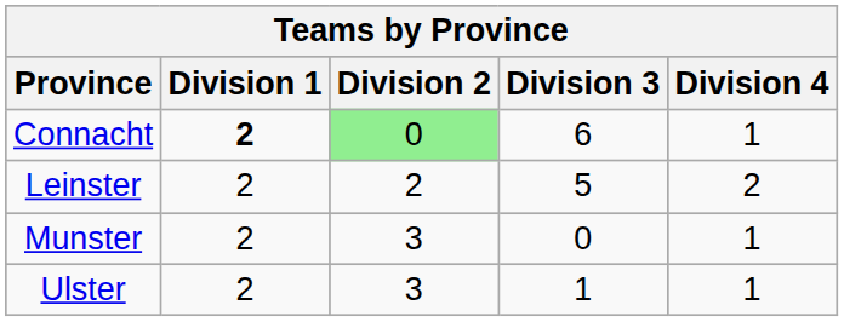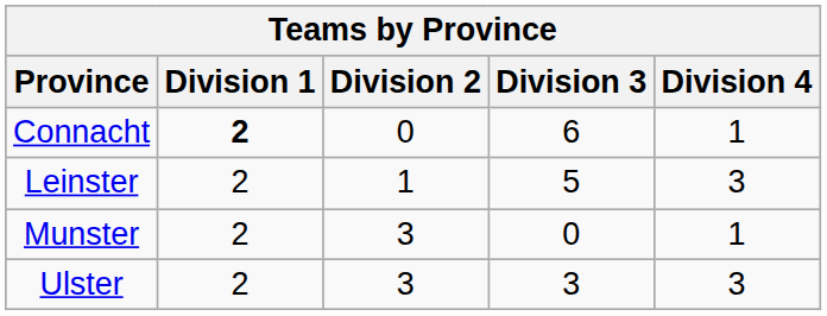Connacht | Division 2: lightgreen background -> no background
Leinster | Division 2: 2 -> 1
Leinster | Division 4: 2 -> 3
Ulster | Division 3: 1 -> 3
Ulster | Division 4: 1 -> 3
